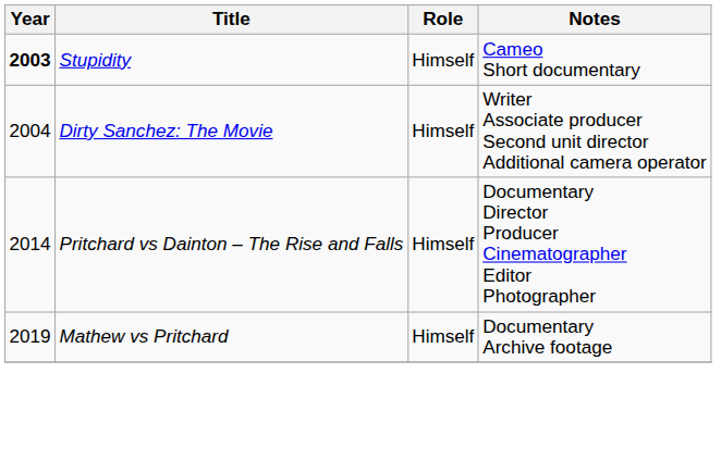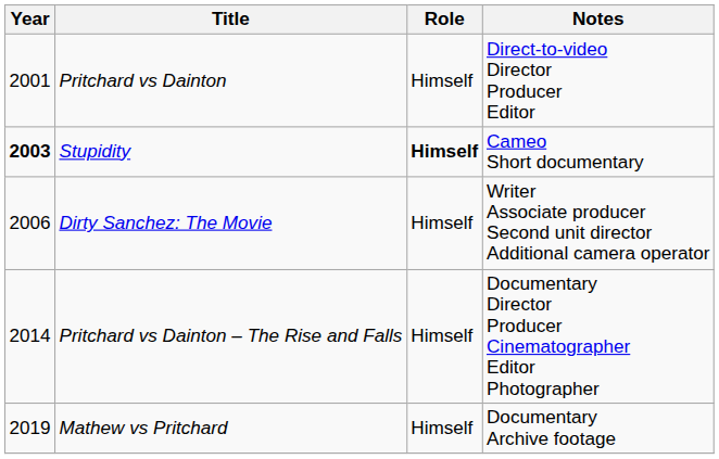+ row: 2001 | Pritchard vs Dainton | Himself | Direct-to-video Director Producer Editor
Stupidity | Role: normal -> bold
Dirty Sanchez: The Movie | Year: 2004 -> 2006
